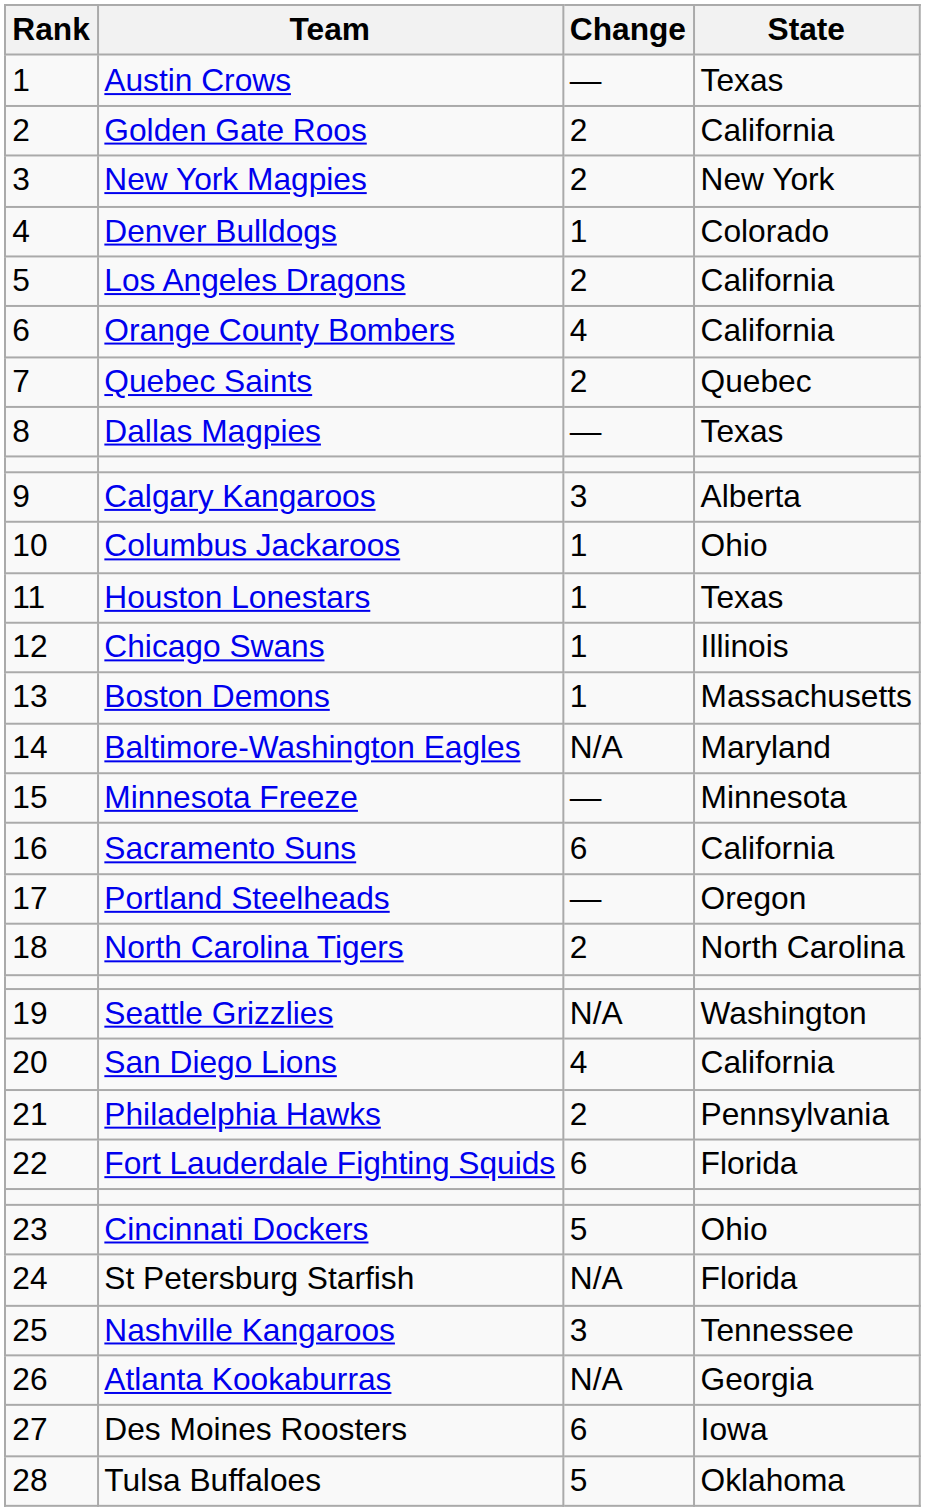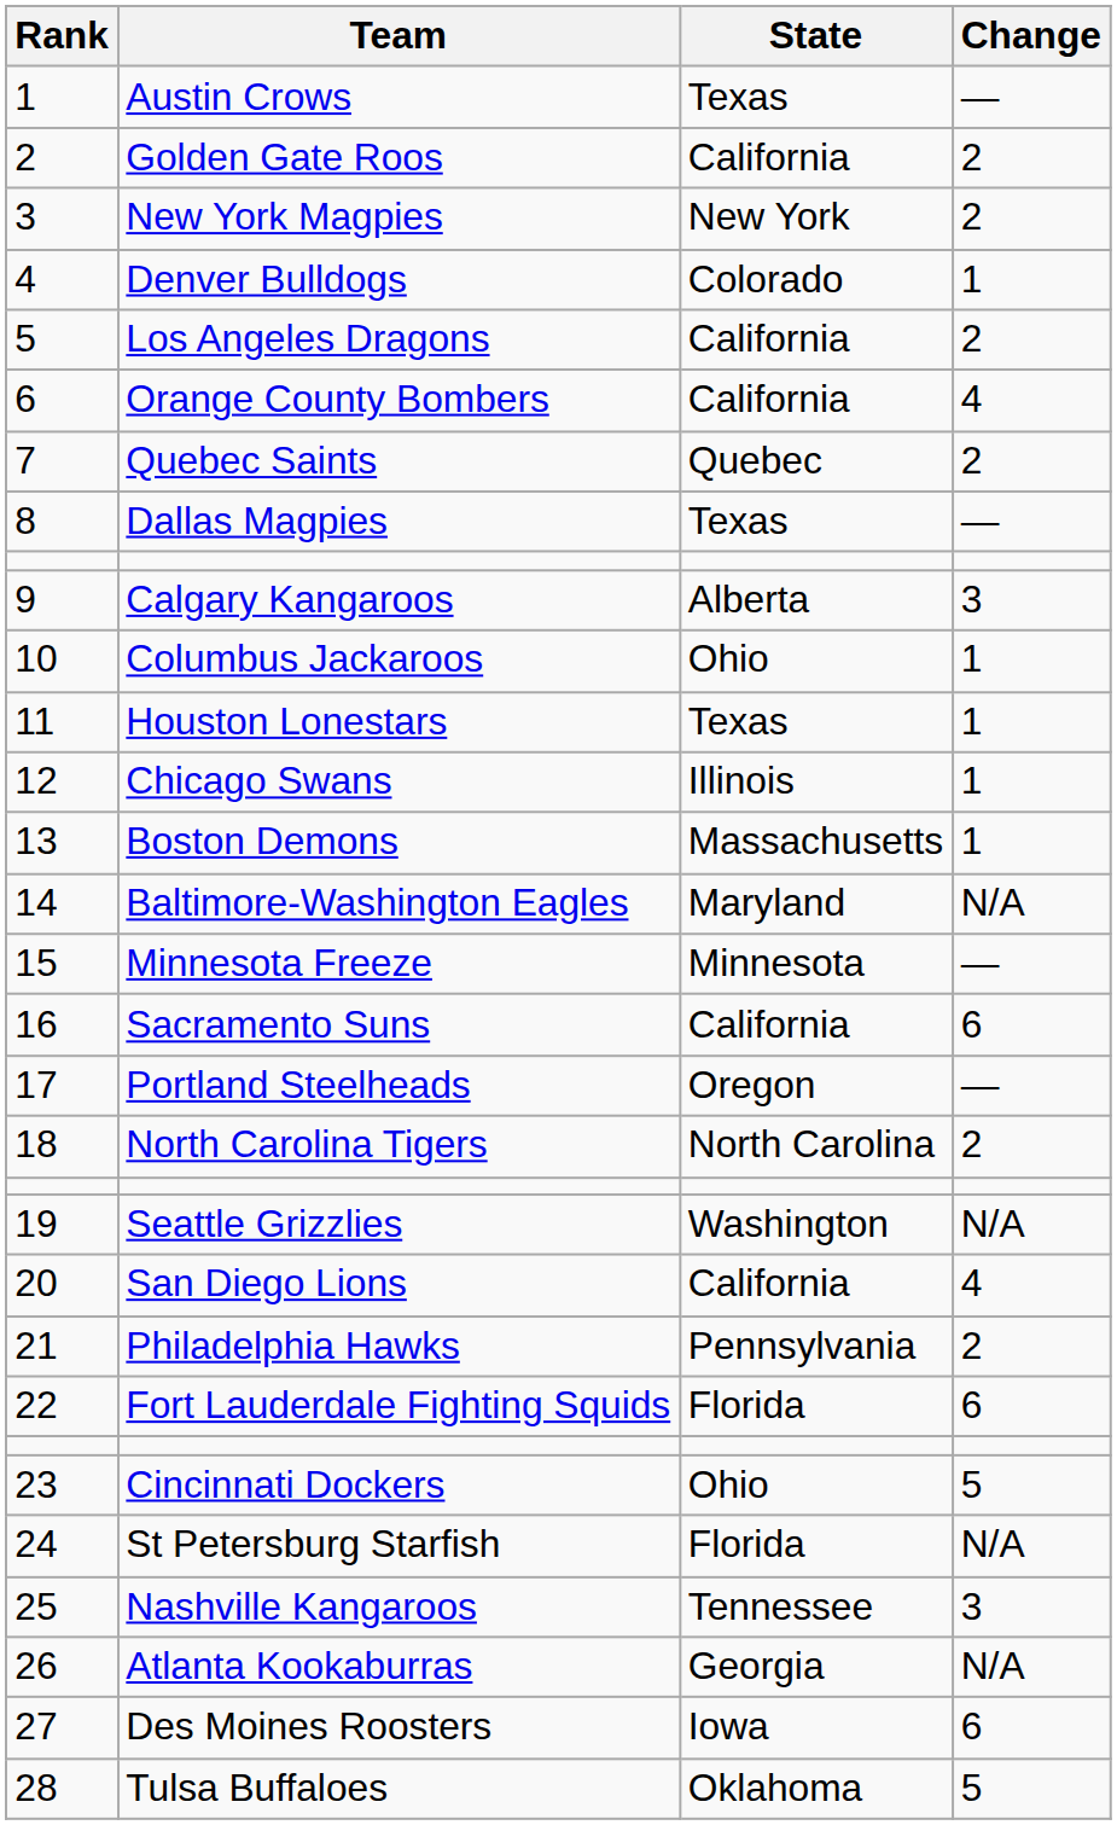columns swapped: Change <-> State
